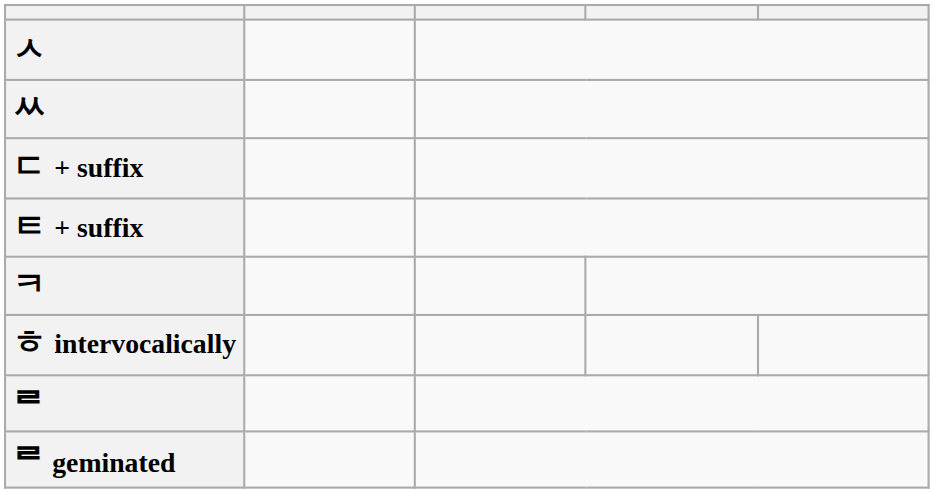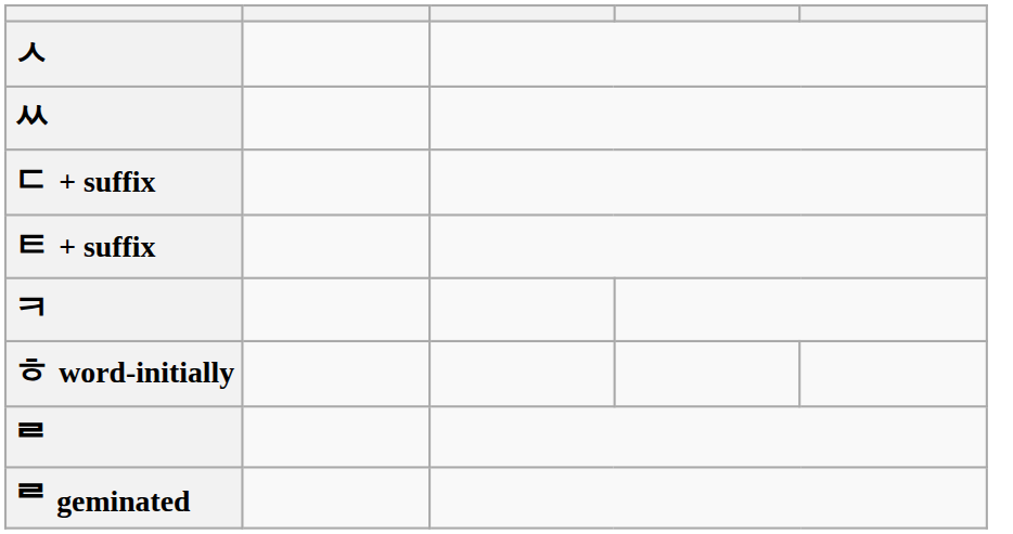+ row: ㅎ word-initially
- row: ㅎ intervocalically
